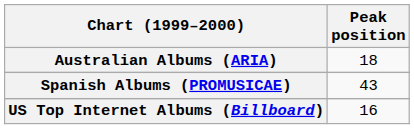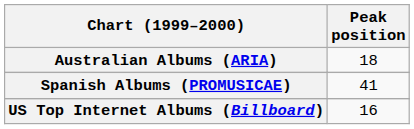Spanish Albums (PROMUSICAE) | Peak position: 43 -> 41
